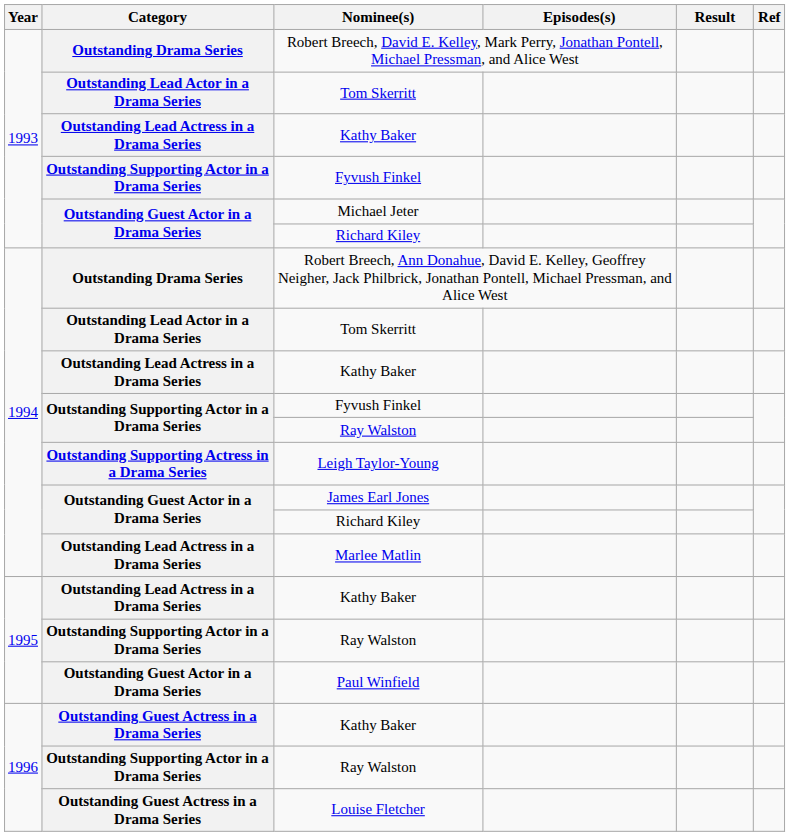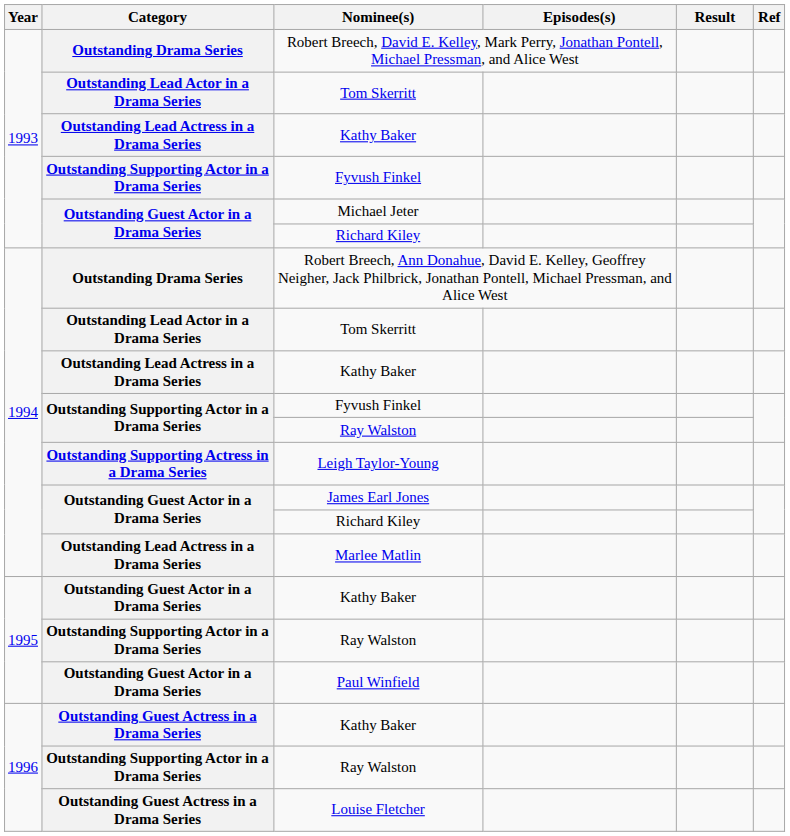1995 / Kathy Baker | Category: Outstanding Lead Actress in a Drama Series -> Outstanding Guest Actor in a Drama Series
